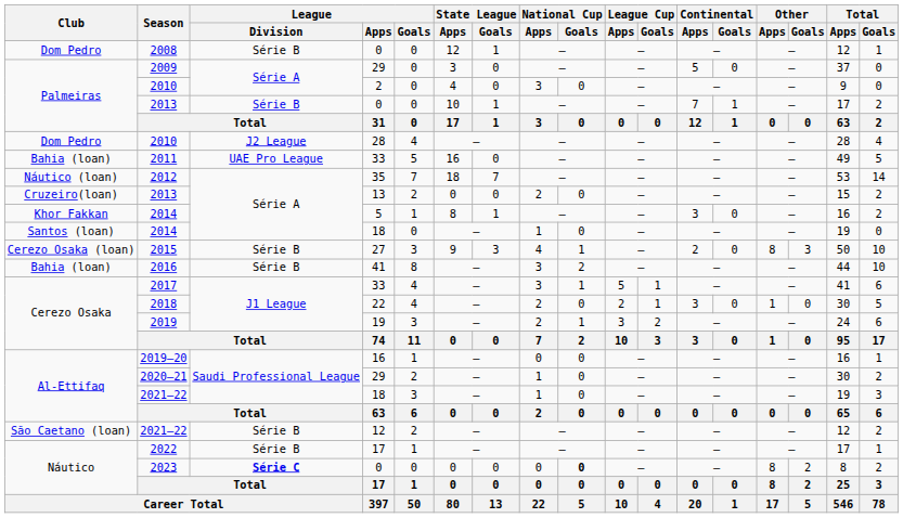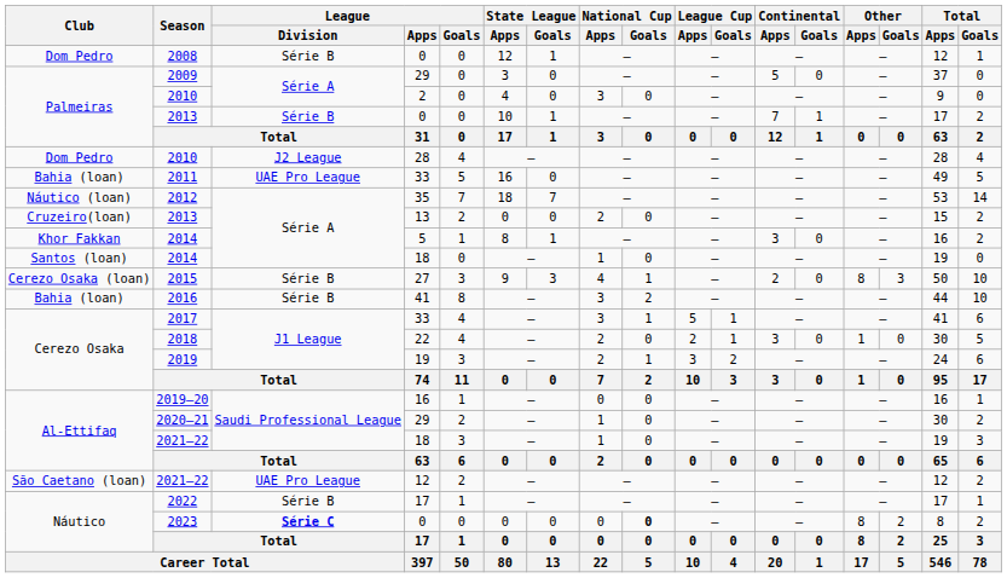2021–22 / 12 | League / Division: Série B -> UAE Pro League
